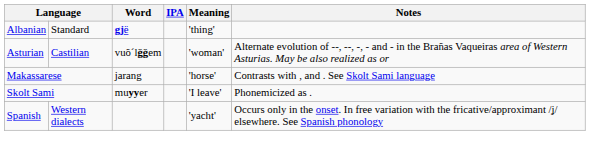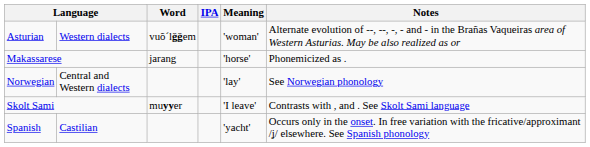- row: Albanian | Standard | gjë | 'thing'
Asturian | column 2: Castilian -> Western dialects
Makassarese | Notes: Contrasts with , and . See Skolt Sami language -> Phonemicized as .
+ row: Norwegian | Central and Western dialects | 'lay' | See Norwegian phonology
Skolt Sami | Notes: Phonemicized as . -> Contrasts with , and . See Skolt Sami language
Spanish | column 2: Western dialects -> Castilian
